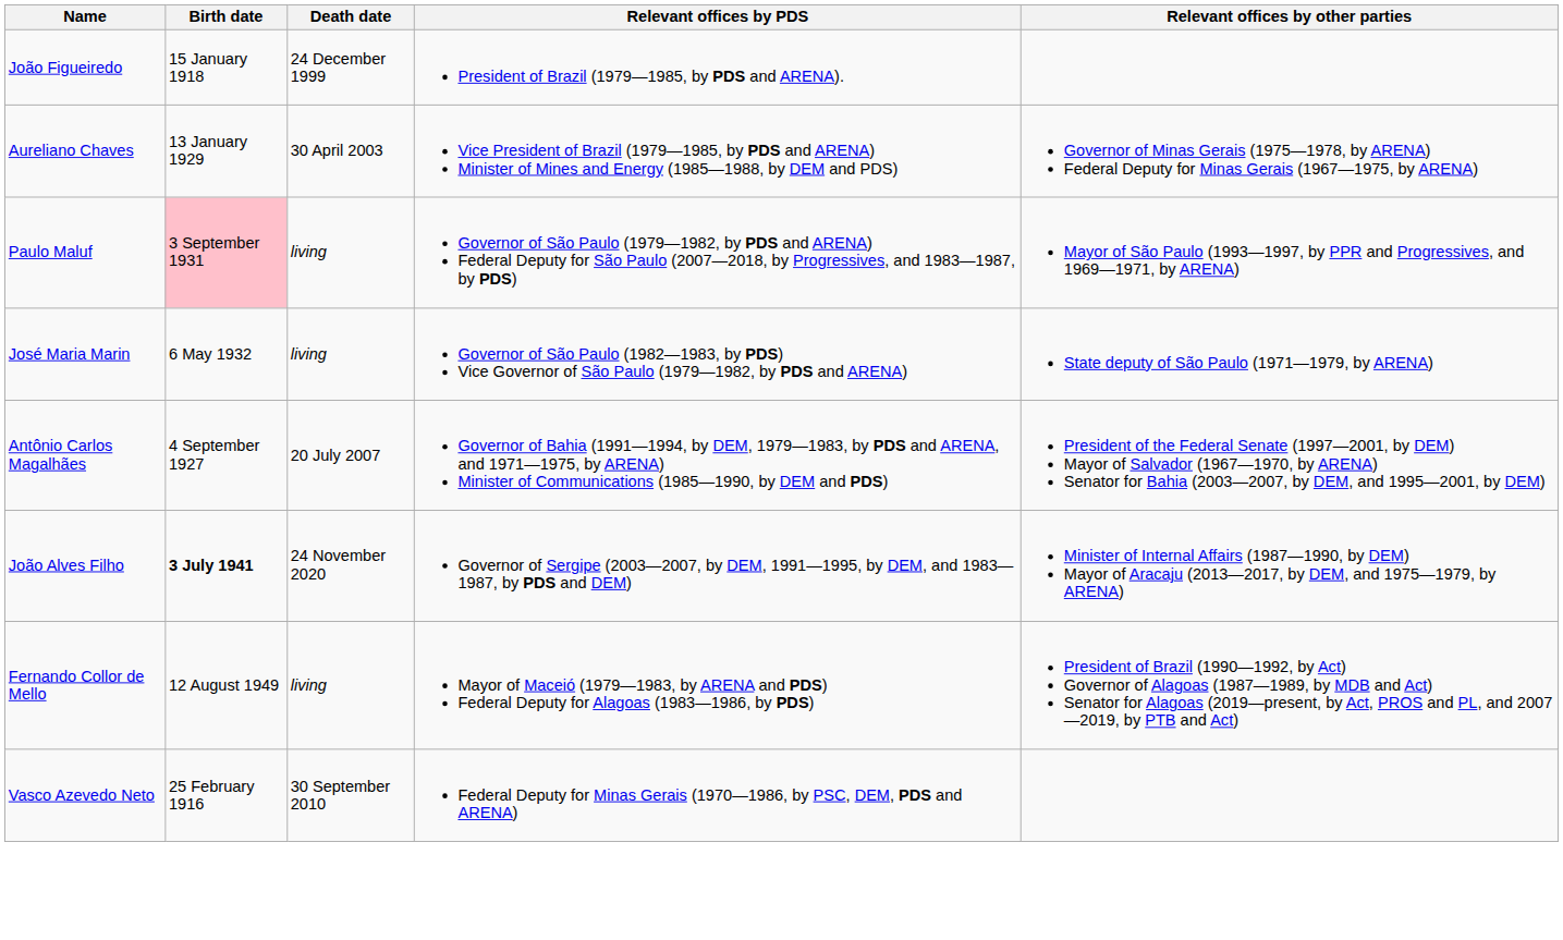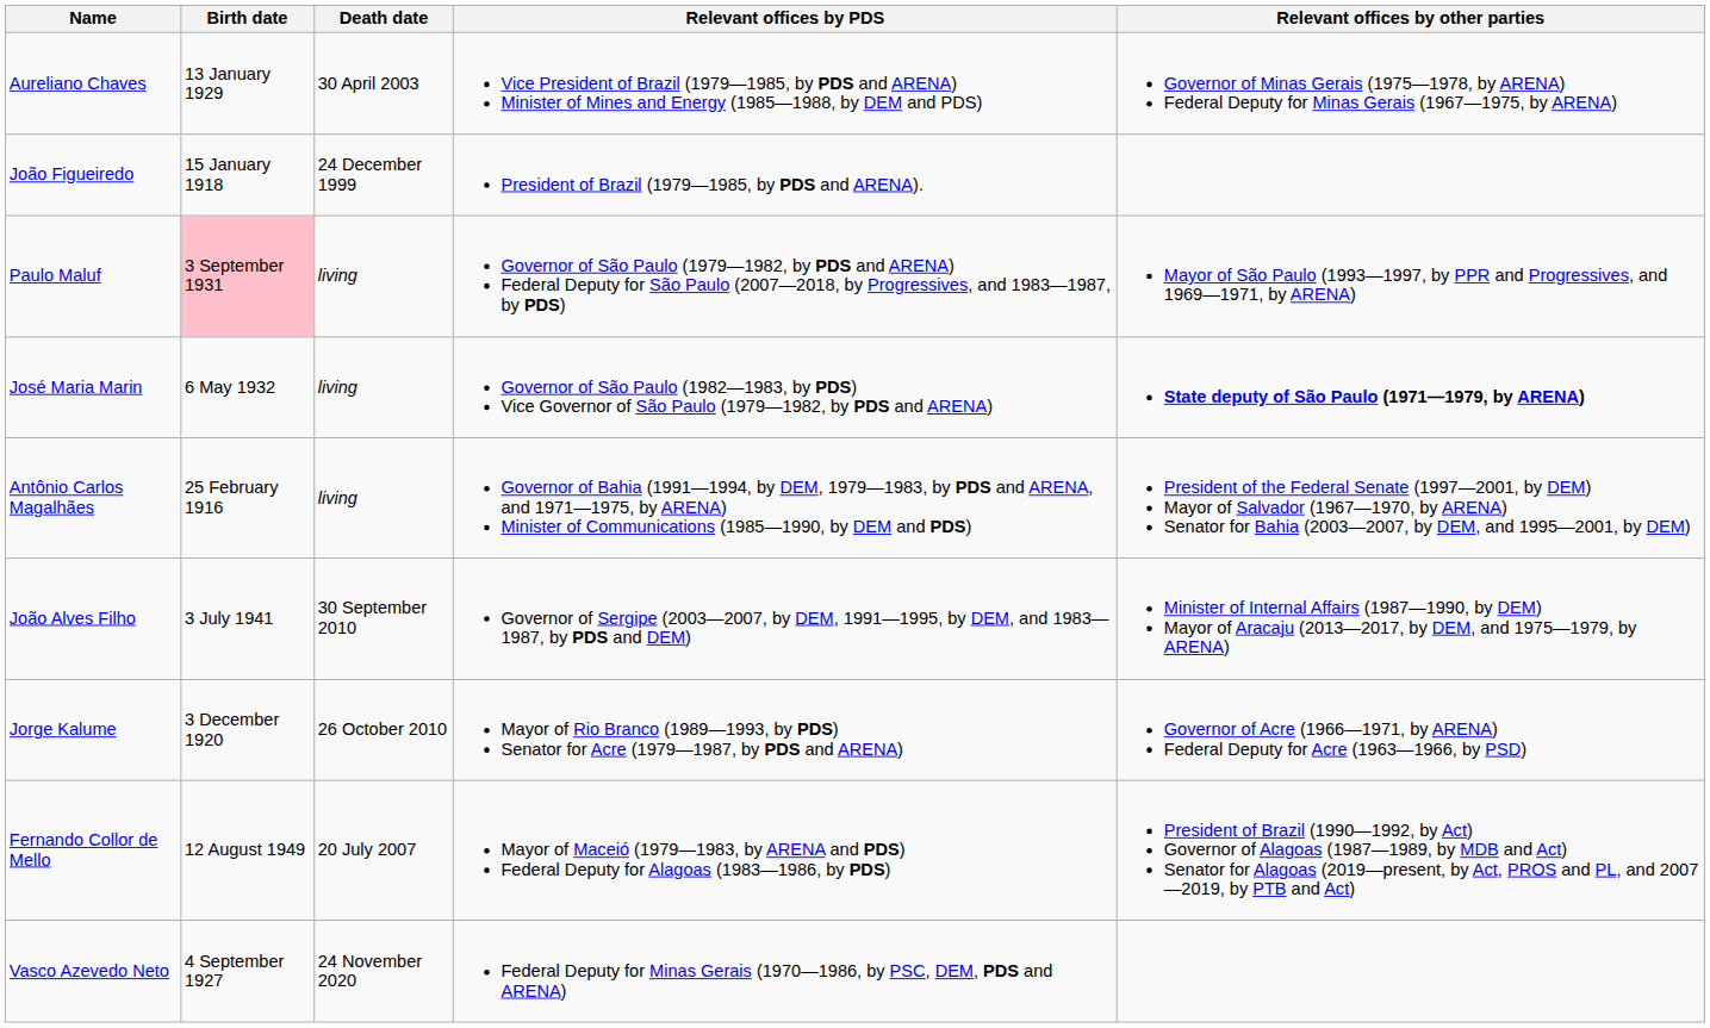rows swapped: João Figueiredo <-> Aureliano Chaves
José Maria Marin | Relevant offices by other parties: normal -> bold
Antônio Carlos Magalhães | Birth date: 4 September 1927 -> 25 February 1916
Antônio Carlos Magalhães | Death date: 20 July 2007 -> living
João Alves Filho | Birth date: bold -> normal
João Alves Filho | Death date: 24 November 2020 -> 30 September 2010
+ row: Jorge Kalume | 3 December 1920 | 26 October 2010 | Mayor of Rio Branco (1989—1993, by PDS) Senator for Acre (1979—1987, by PDS and ARENA) | Governor of Acre (1966—1971, by ARENA) Federal Deputy for Acre (1963—1966, by PSD)
Fernando Collor de Mello | Death date: living -> 20 July 2007
Vasco Azevedo Neto | Birth date: 25 February 1916 -> 4 September 1927
Vasco Azevedo Neto | Death date: 30 September 2010 -> 24 November 2020
